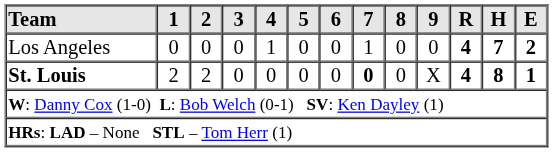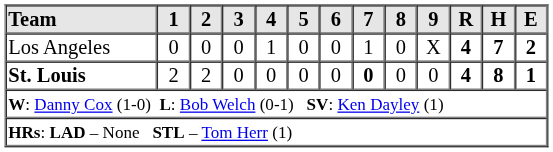Los Angeles | 9: 0 -> X
St. Louis | 9: X -> 0
